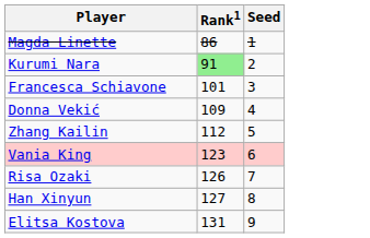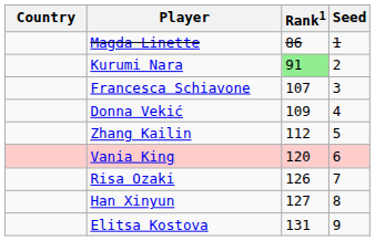+ column: Country
Francesca Schiavone | Rank1: 101 -> 107
Vania King | Rank1: 123 -> 120
